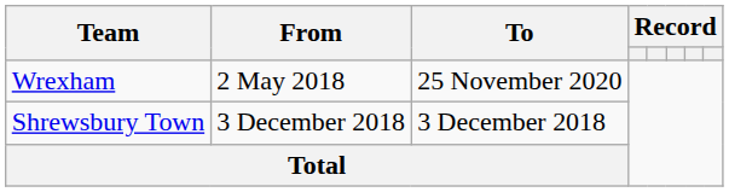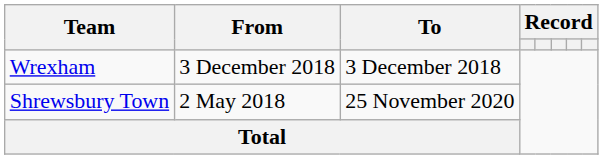Wrexham | From: 2 May 2018 -> 3 December 2018
Wrexham | To: 25 November 2020 -> 3 December 2018
Shrewsbury Town | From: 3 December 2018 -> 2 May 2018
Shrewsbury Town | To: 3 December 2018 -> 25 November 2020
